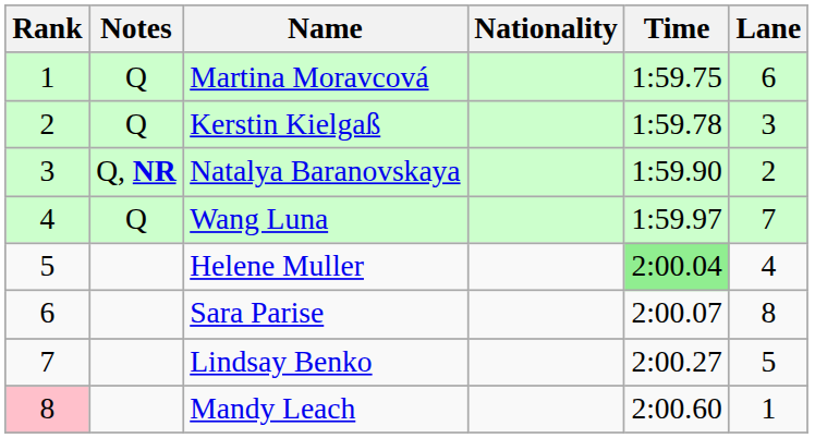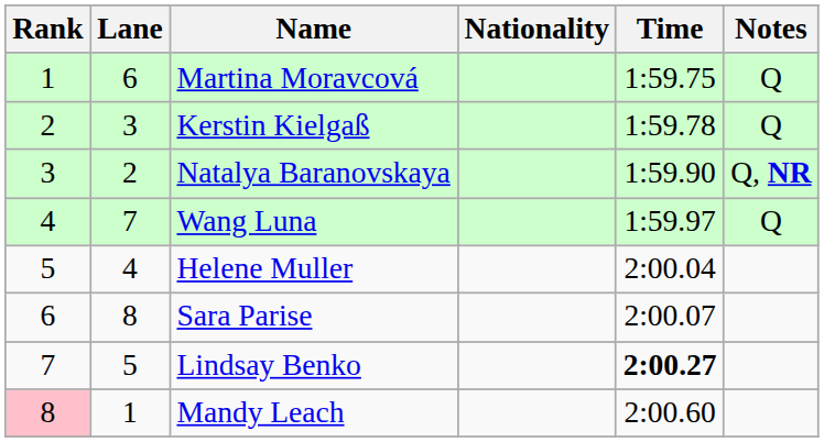columns swapped: Lane <-> Notes
Helene Muller | Time: lightgreen background -> no background
Lindsay Benko | Time: normal -> bold
